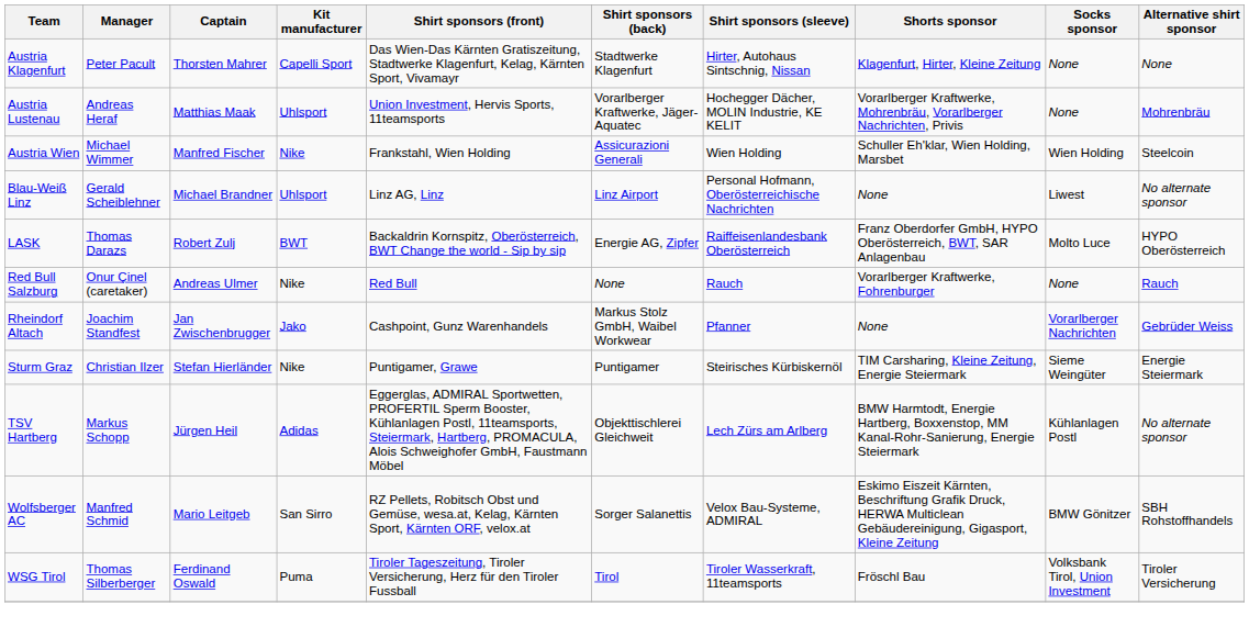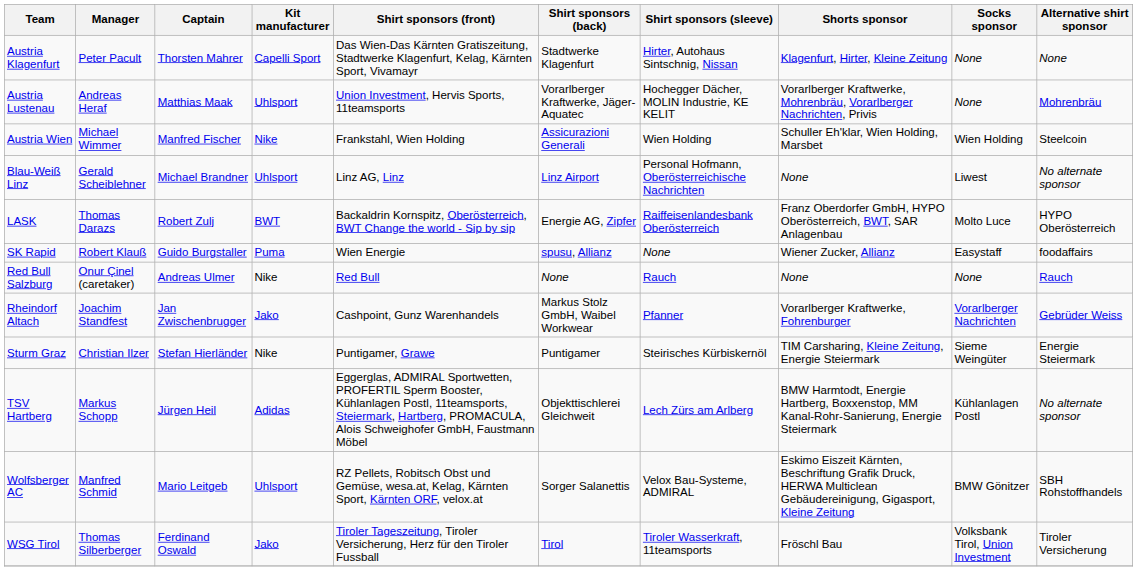+ row: SK Rapid | Robert Klauß | Guido Burgstaller | Puma | Wien Energie | spusu, Allianz | None | Wiener Zucker, Allianz | Easystaff | foodaffairs
Red Bull Salzburg | Shorts sponsor: Vorarlberger Kraftwerke, Fohrenburger -> None
Rheindorf Altach | Shorts sponsor: None -> Vorarlberger Kraftwerke, Fohrenburger
Wolfsberger AC | Kit manufacturer: San Sirro -> Uhlsport
WSG Tirol | Kit manufacturer: Puma -> Jako
